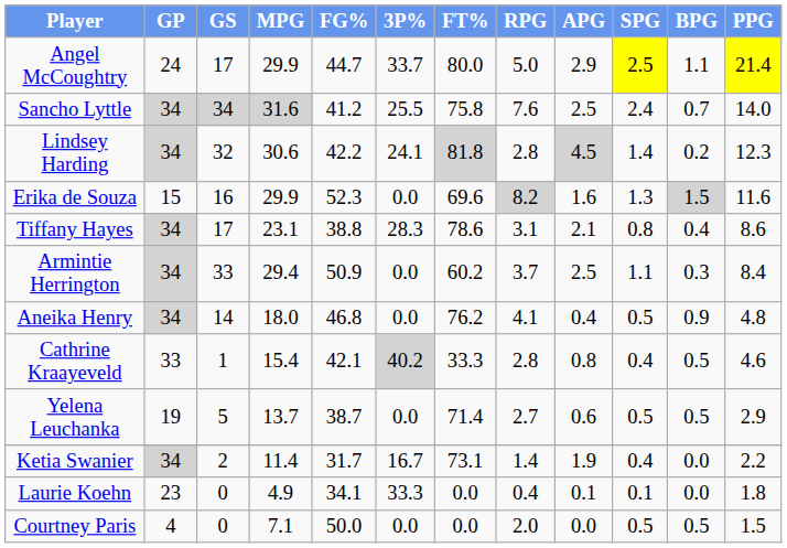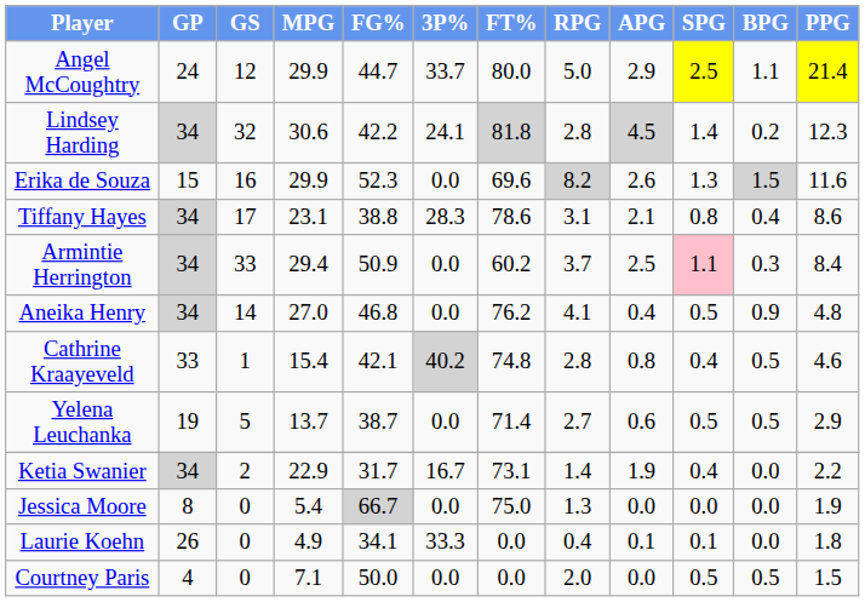Angel McCoughtry | GS: 17 -> 12
- row: Sancho Lyttle | 34 | 34 | 31.6 | 41.2 | 25.5 | 75.8 | 7.6 | 2.5 | 2.4 | 0.7 | 14.0
Erika de Souza | APG: 1.6 -> 2.6
Armintie Herrington | SPG: no background -> pink background
Aneika Henry | MPG: 18.0 -> 27.0
Cathrine Kraayeveld | FT%: 33.3 -> 74.8
Ketia Swanier | MPG: 11.4 -> 22.9
+ row: Jessica Moore | 8 | 0 | 5.4 | 66.7 | 0.0 | 75.0 | 1.3 | 0.0 | 0.0 | 0.0 | 1.9
Laurie Koehn | GP: 23 -> 26
